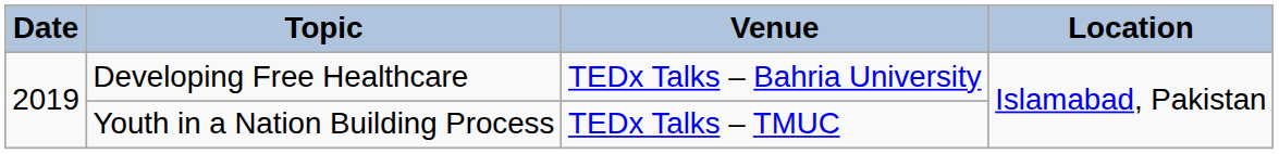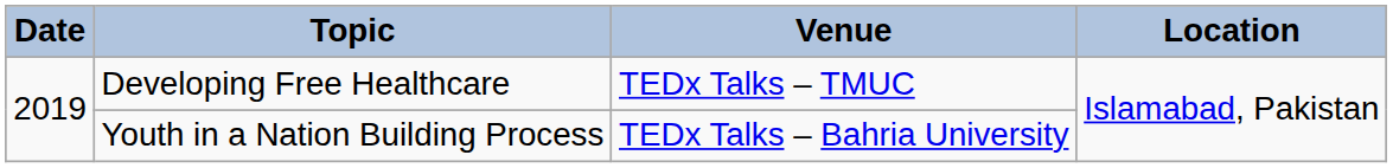Developing Free Healthcare | Venue: TEDx Talks – Bahria University -> TEDx Talks – TMUC
Youth in a Nation Building Process | Venue: TEDx Talks – TMUC -> TEDx Talks – Bahria University
